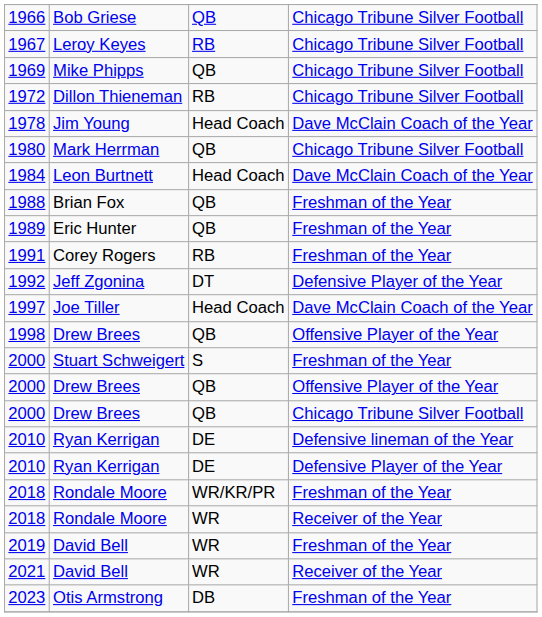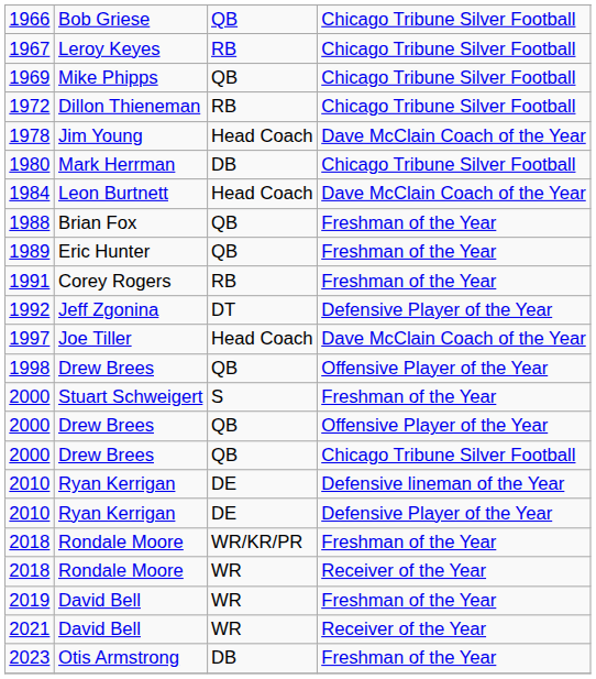1980 | column 3: QB -> DB
